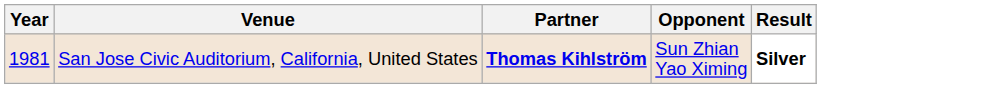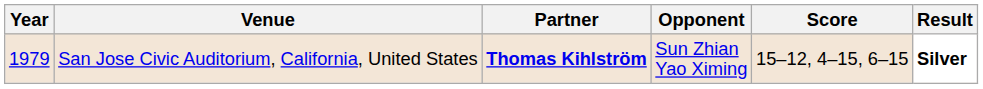+ column: Score | 15–12, 4–15, 6–15
San Jose Civic Auditorium, California, United States | Year: 1981 -> 1979
